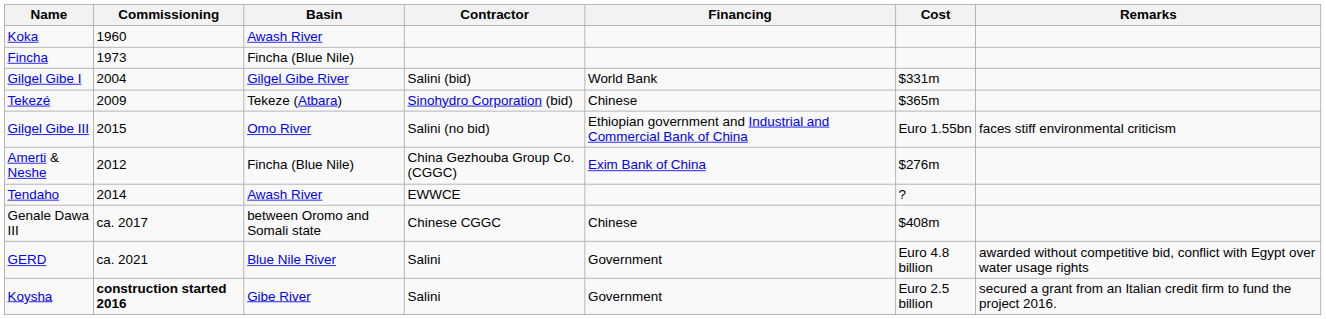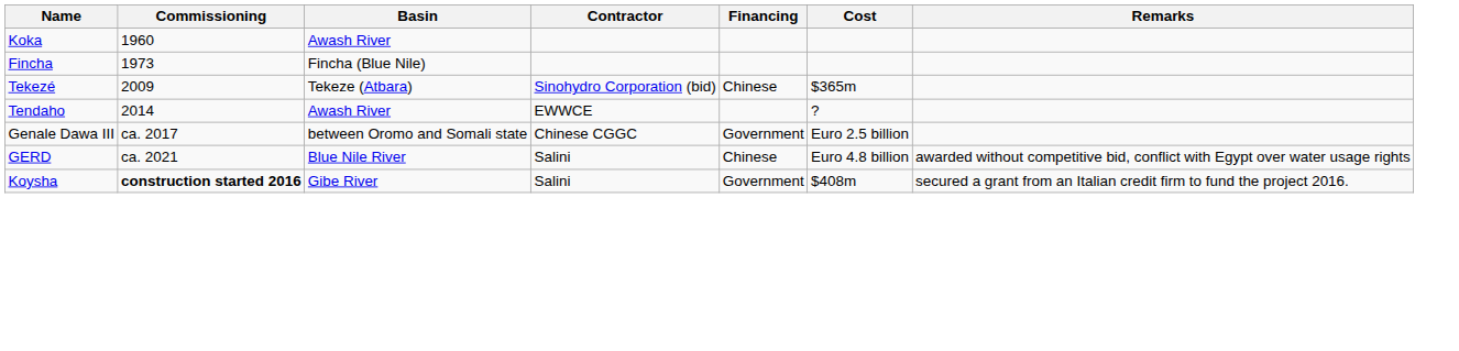- row: Gilgel Gibe I | 2004 | Gilgel Gibe River | Salini (bid) | World Bank | $331m
- row: Gilgel Gibe III | 2015 | Omo River | Salini (no bid) | Ethiopian government and Industrial and Commercial Bank of China | Euro 1.55bn | faces stiff environmental criticism
- row: Amerti & Neshe | 2012 | Fincha (Blue Nile) | China Gezhouba Group Co. (CGGC) | Exim Bank of China | $276m
Genale Dawa III | Financing: Chinese -> Government
Genale Dawa III | Cost: $408m -> Euro 2.5 billion
GERD | Financing: Government -> Chinese
Koysha | Cost: Euro 2.5 billion -> $408m
